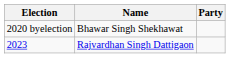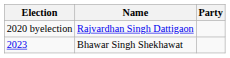2020 byelection | Name: Bhawar Singh Shekhawat -> Rajvardhan Singh Dattigaon
2023 | Name: Rajvardhan Singh Dattigaon -> Bhawar Singh Shekhawat
